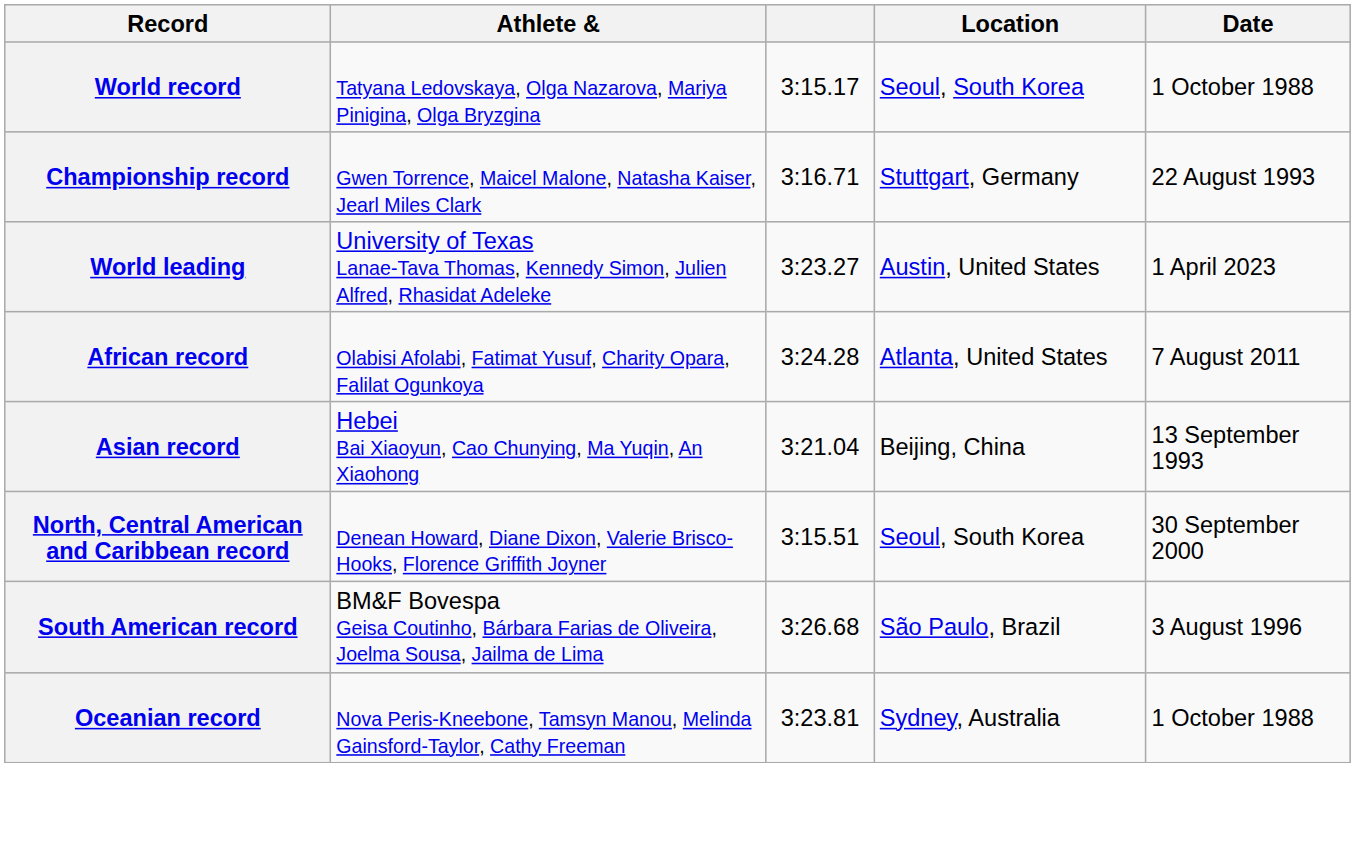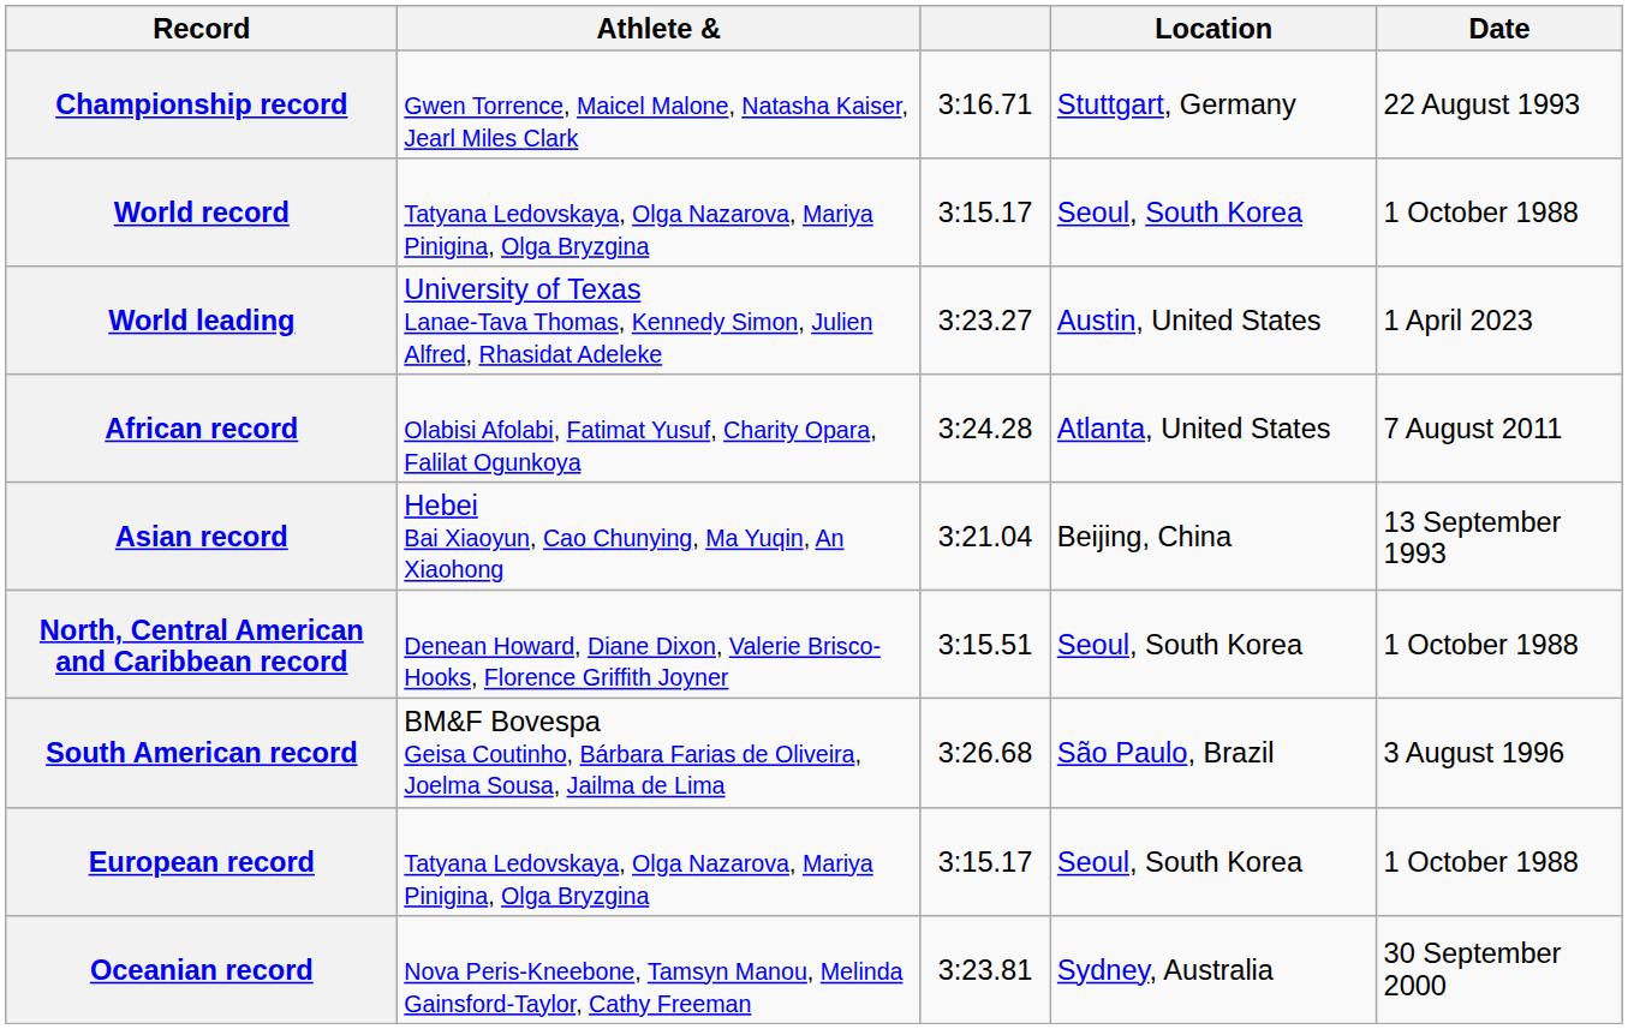rows swapped: World record <-> Championship record
North, Central American and Caribbean record | Date: 30 September 2000 -> 1 October 1988
+ row: European record | Tatyana Ledovskaya, Olga Nazarova, Mariya Pinigina, Olga Bryzgina | 3:15.17 | Seoul, South Korea | 1 October 1988
Oceanian record | Date: 1 October 1988 -> 30 September 2000
